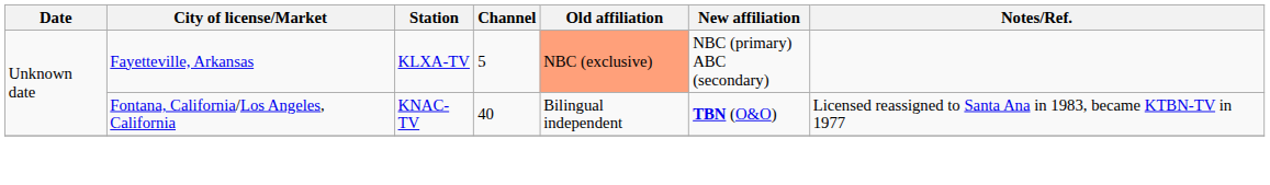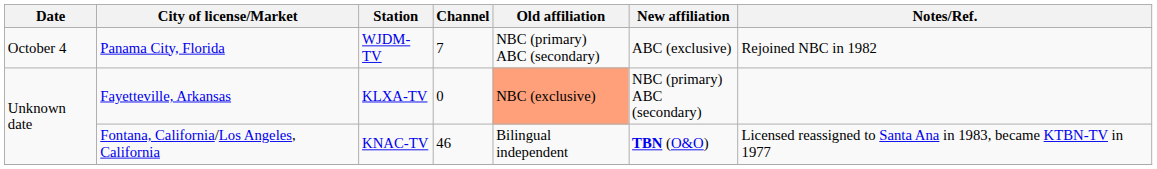+ row: October 4 | Panama City, Florida | WJDM-TV | 7 | NBC (primary) ABC (secondary) | ABC (exclusive) | Rejoined NBC in 1982
Fayetteville, Arkansas | Channel: 5 -> 0
Fontana, California/Los Angeles, California | Channel: 40 -> 46
